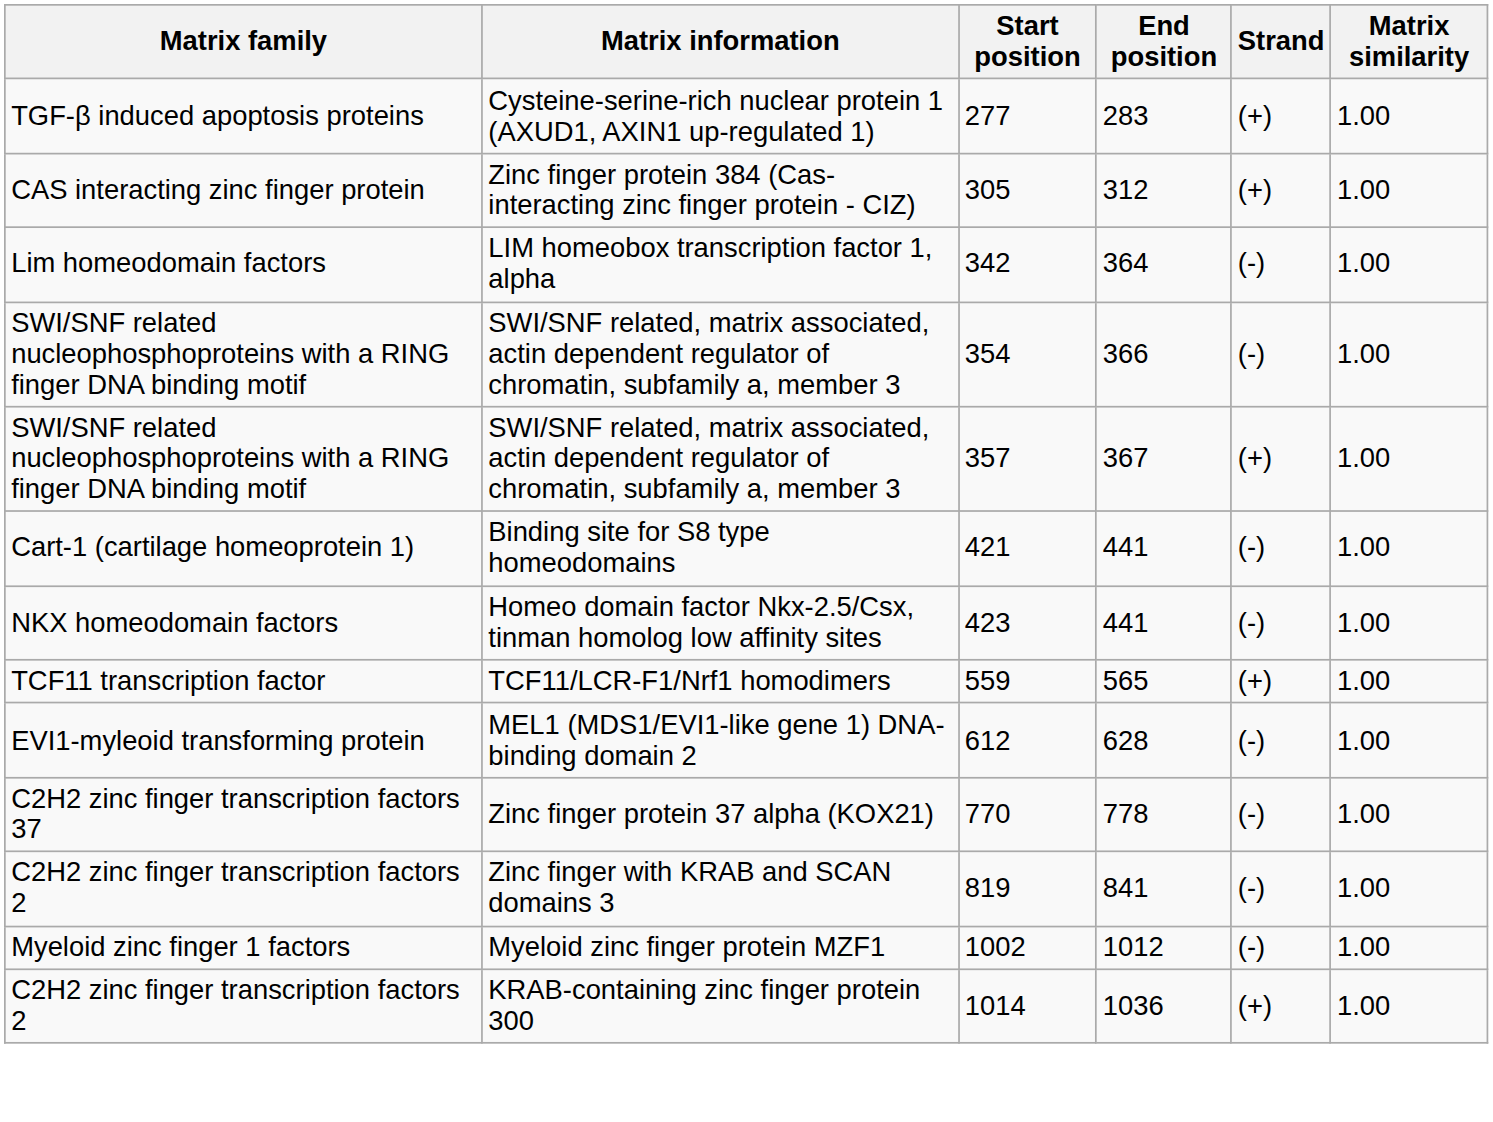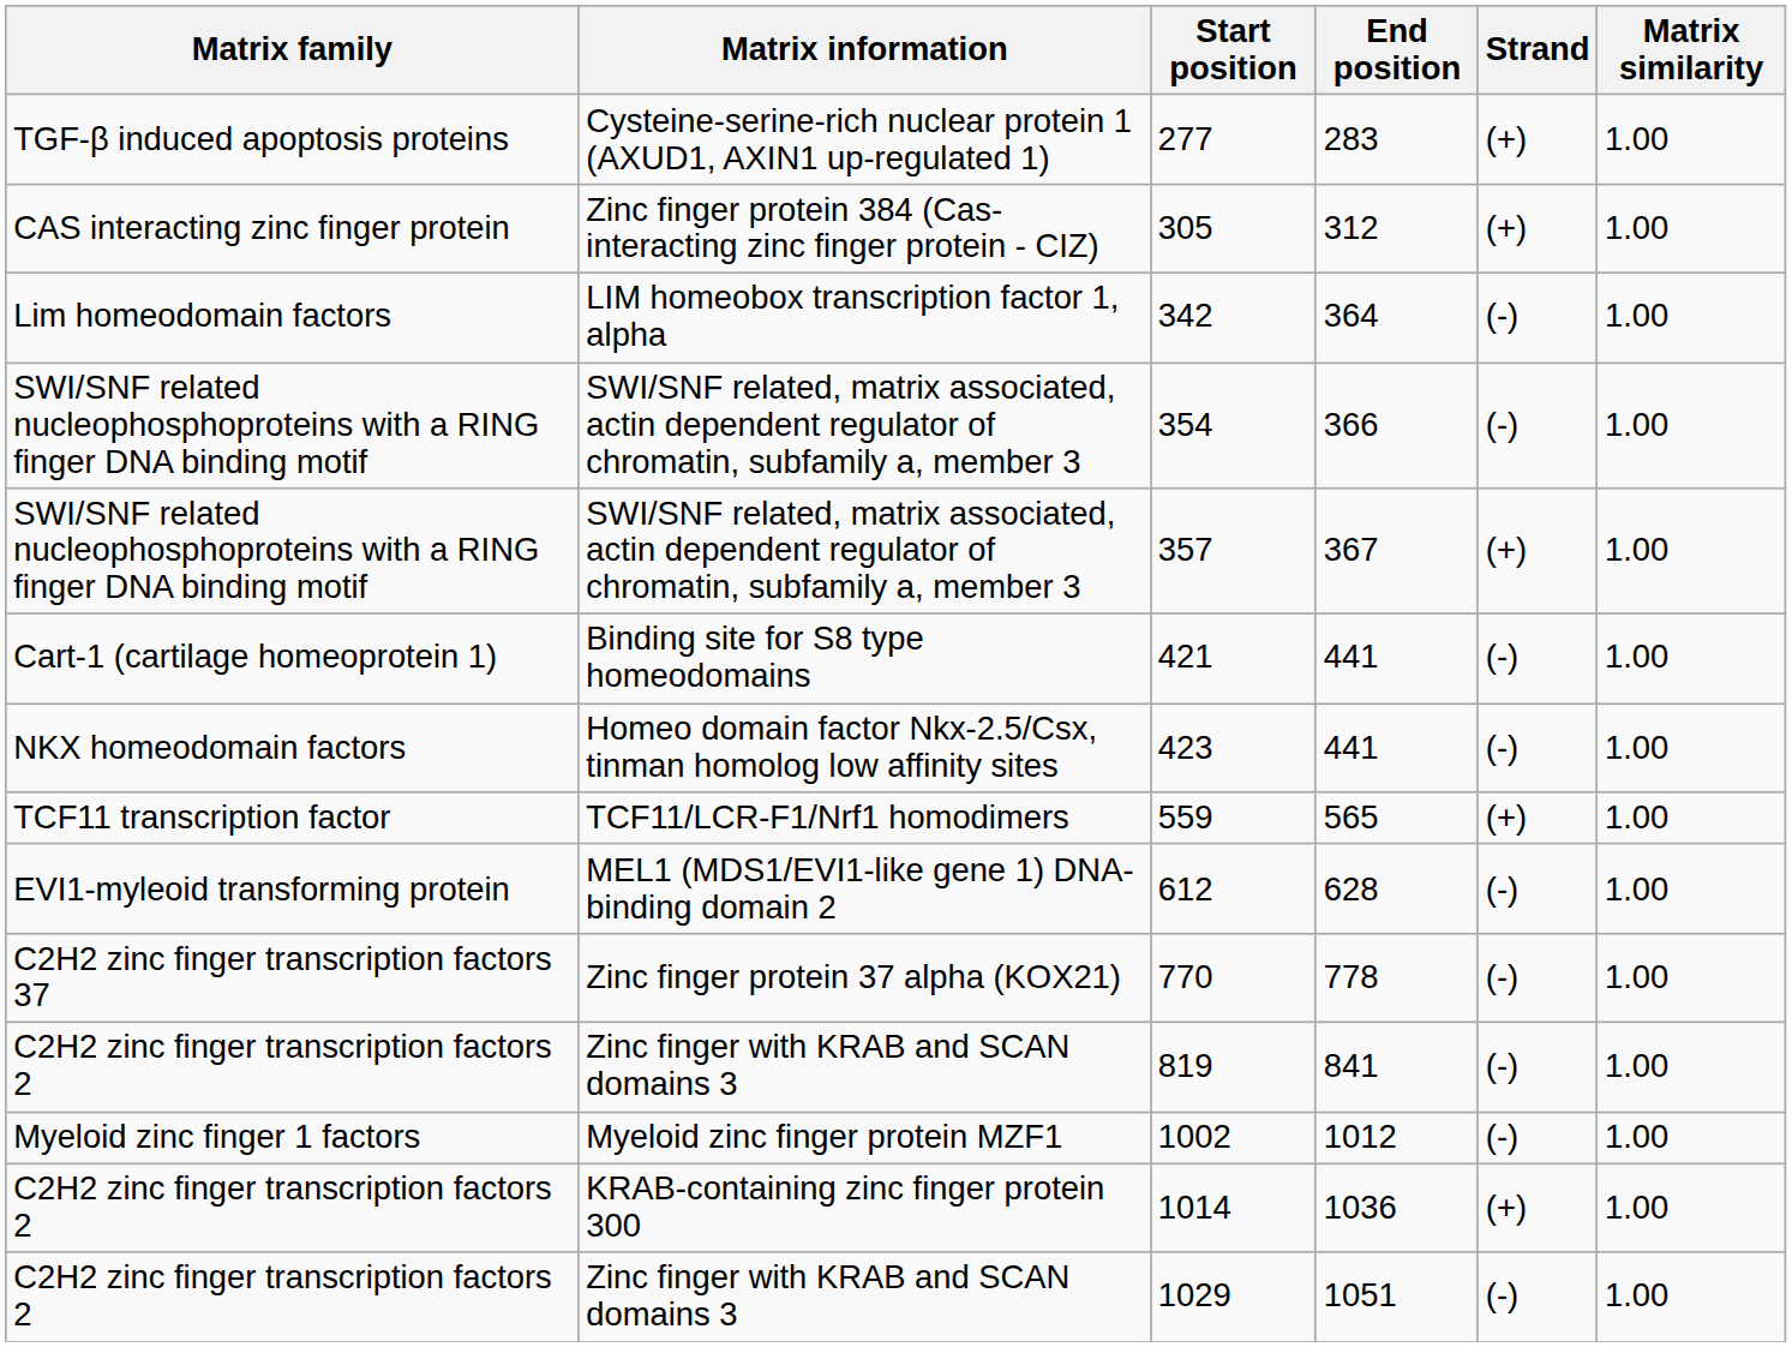+ row: C2H2 zinc finger transcription factors 2 | Zinc finger with KRAB and SCAN domains 3 | 1029 | 1051 | (-) | 1.00
